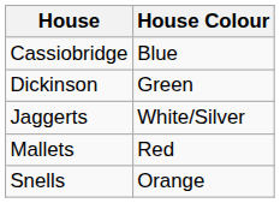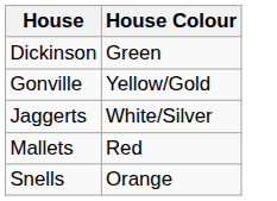- row: Cassiobridge | Blue
+ row: Gonville | Yellow/Gold
